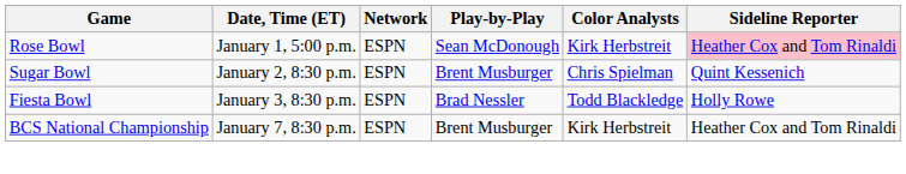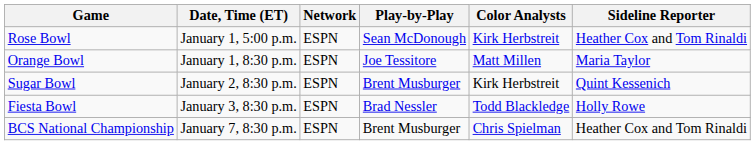Rose Bowl | Sideline Reporter: pink background -> no background
+ row: Orange Bowl | January 1, 8:30 p.m. | ESPN | Joe Tessitore | Matt Millen | Maria Taylor
Sugar Bowl | Color Analysts: Chris Spielman -> Kirk Herbstreit
BCS National Championship | Color Analysts: Kirk Herbstreit -> Chris Spielman
